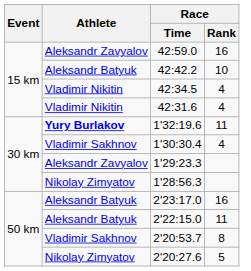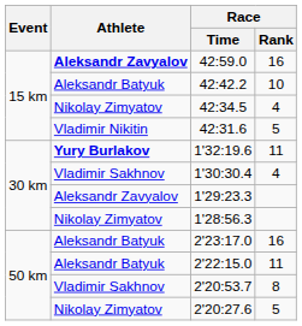42:59.0 | Athlete: normal -> bold
42:34.5 | Athlete: Vladimir Nikitin -> Nikolay Zimyatov
42:31.6 | Race / Rank: 4 -> 5
